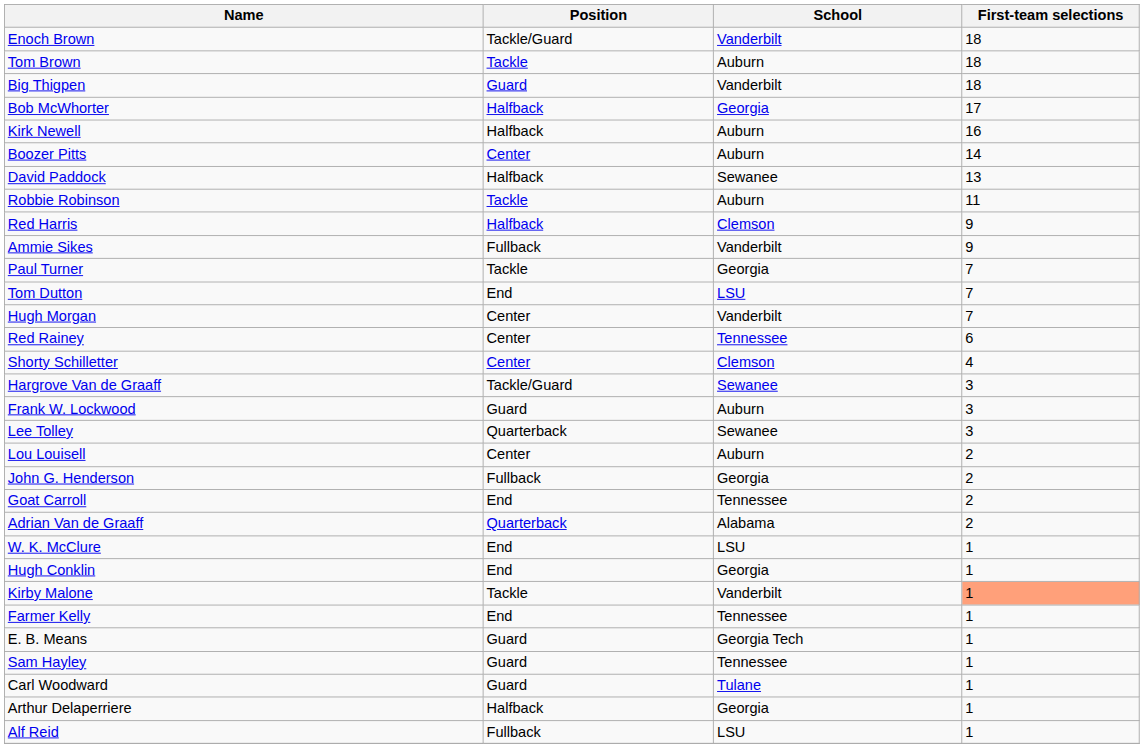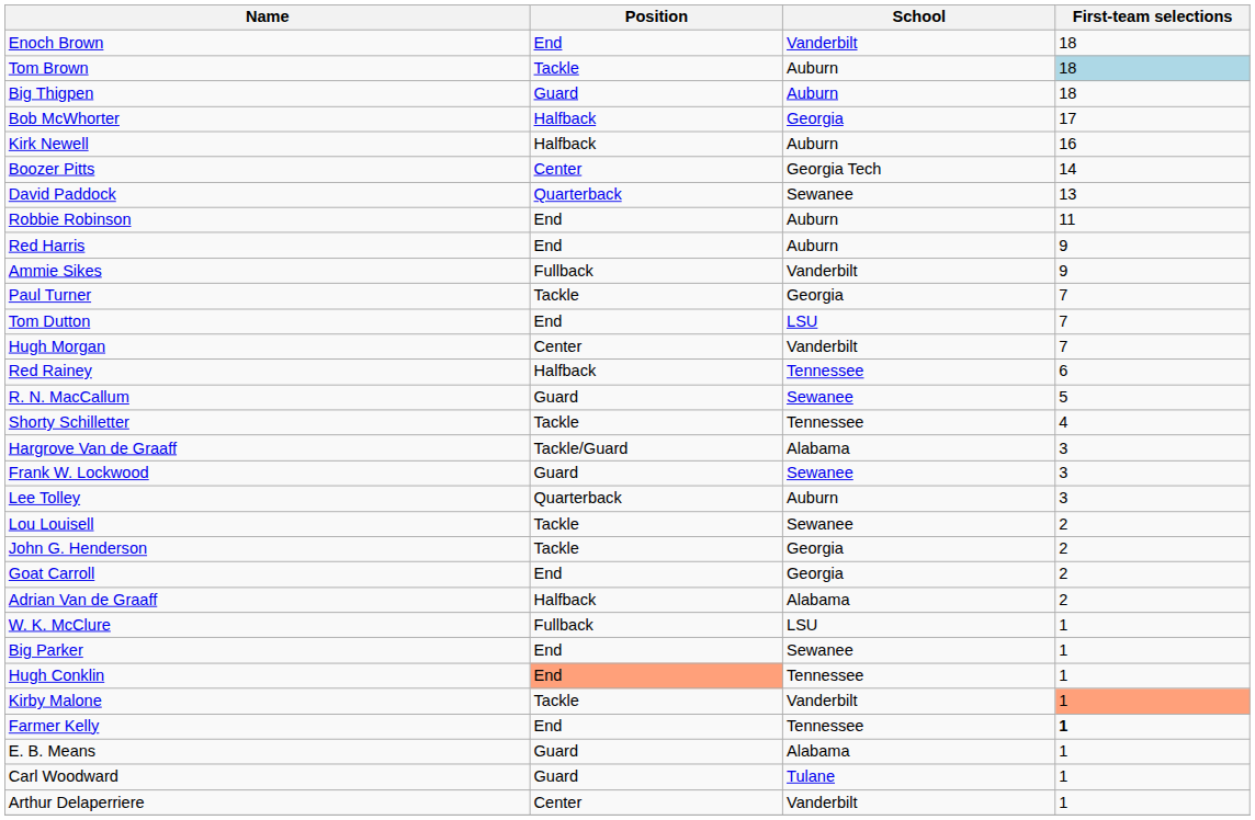Enoch Brown | Position: Tackle/Guard -> End
Tom Brown | First-team selections: no background -> lightblue background
Big Thigpen | School: Vanderbilt -> Auburn
Boozer Pitts | School: Auburn -> Georgia Tech
David Paddock | Position: Halfback -> Quarterback
Robbie Robinson | Position: Tackle -> End
Red Harris | Position: Halfback -> End
Red Harris | School: Clemson -> Auburn
Red Rainey | Position: Center -> Halfback
+ row: R. N. MacCallum | Guard | Sewanee | 5
Shorty Schilletter | Position: Center -> Tackle
Shorty Schilletter | School: Clemson -> Tennessee
Hargrove Van de Graaff | School: Sewanee -> Alabama
Frank W. Lockwood | School: Auburn -> Sewanee
Lee Tolley | School: Sewanee -> Auburn
Lou Louisell | Position: Center -> Tackle
Lou Louisell | School: Auburn -> Sewanee
John G. Henderson | Position: Fullback -> Tackle
Goat Carroll | School: Tennessee -> Georgia
Adrian Van de Graaff | Position: Quarterback -> Halfback
W. K. McClure | Position: End -> Fullback
+ row: Big Parker | End | Sewanee | 1
Hugh Conklin | Position: no background -> lightsalmon background
Hugh Conklin | School: Georgia -> Tennessee
Farmer Kelly | First-team selections: normal -> bold
E. B. Means | School: Georgia Tech -> Alabama
- row: Sam Hayley | Guard | Tennessee | 1
Arthur Delaperriere | Position: Halfback -> Center
Arthur Delaperriere | School: Georgia -> Vanderbilt
- row: Alf Reid | Fullback | LSU | 1
